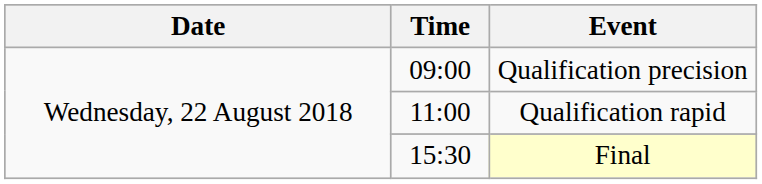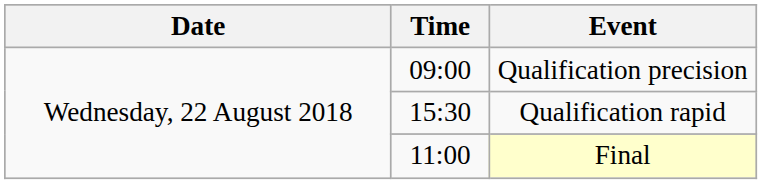Qualification rapid | Time: 11:00 -> 15:30
Final | Time: 15:30 -> 11:00
